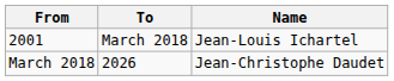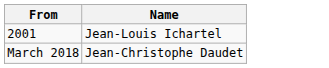- column: To | March 2018 | 2026
